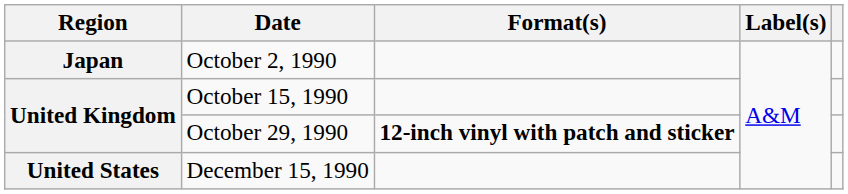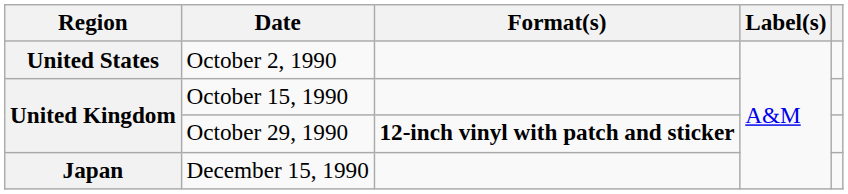October 2, 1990 | Region: Japan -> United States
December 15, 1990 | Region: United States -> Japan
